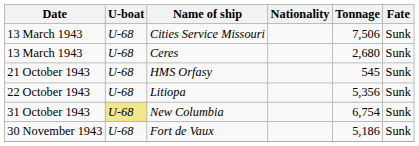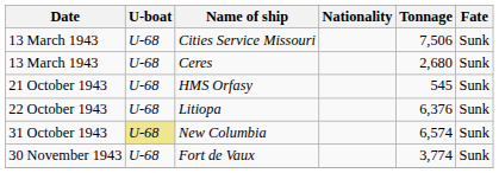Litiopa | Tonnage: 5,356 -> 6,376
New Columbia | Tonnage: 6,754 -> 6,574
Fort de Vaux | Tonnage: 5,186 -> 3,774
